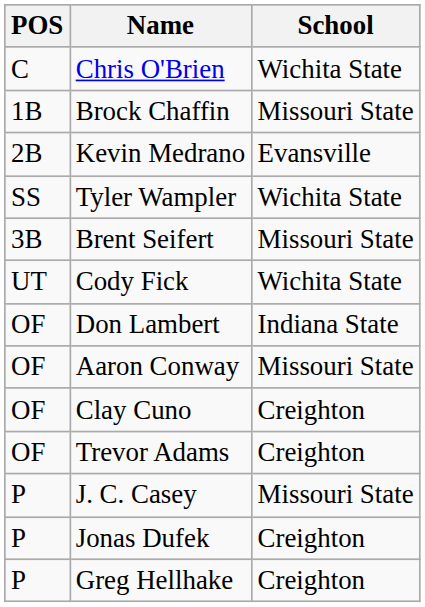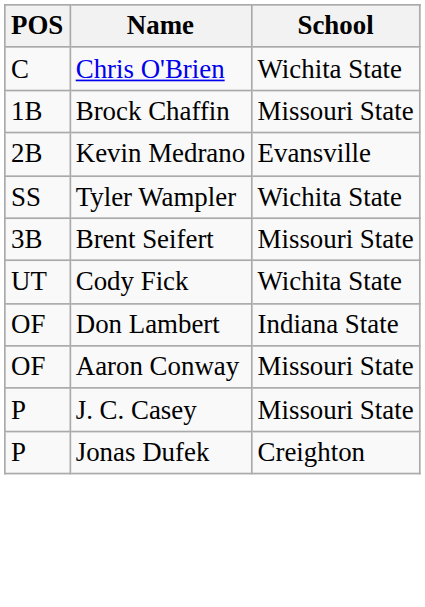- row: OF | Clay Cuno | Creighton
- row: OF | Trevor Adams | Creighton
- row: P | Greg Hellhake | Creighton
